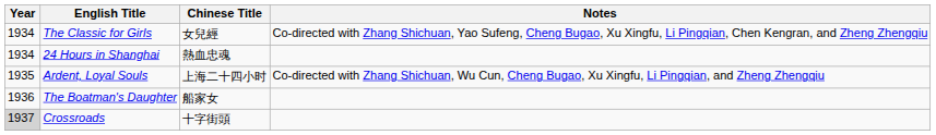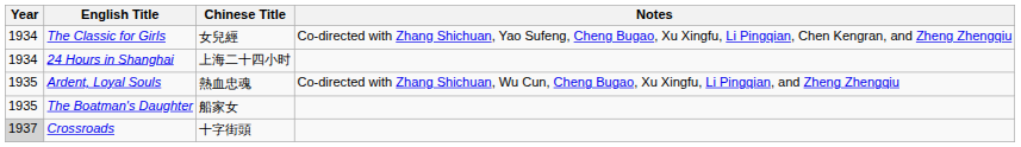24 Hours in Shanghai | Chinese Title: 熱血忠魂 -> 上海二十四小时
Ardent, Loyal Souls | Chinese Title: 上海二十四小时 -> 熱血忠魂
The Boatman's Daughter | Year: 1936 -> 1935
